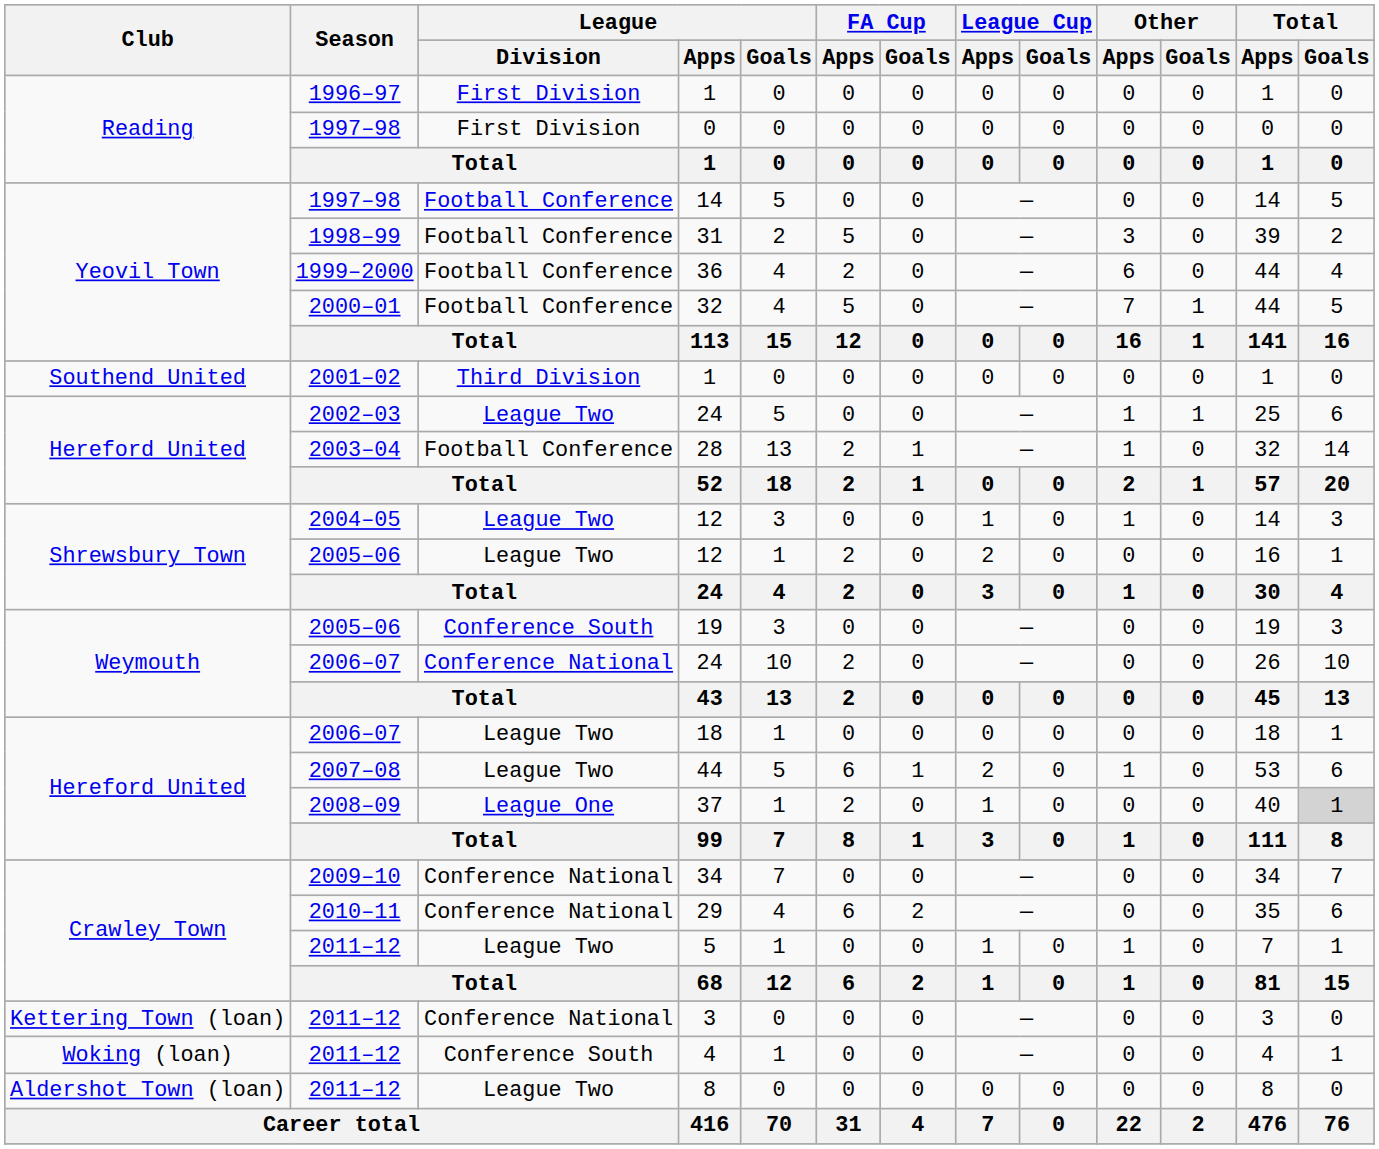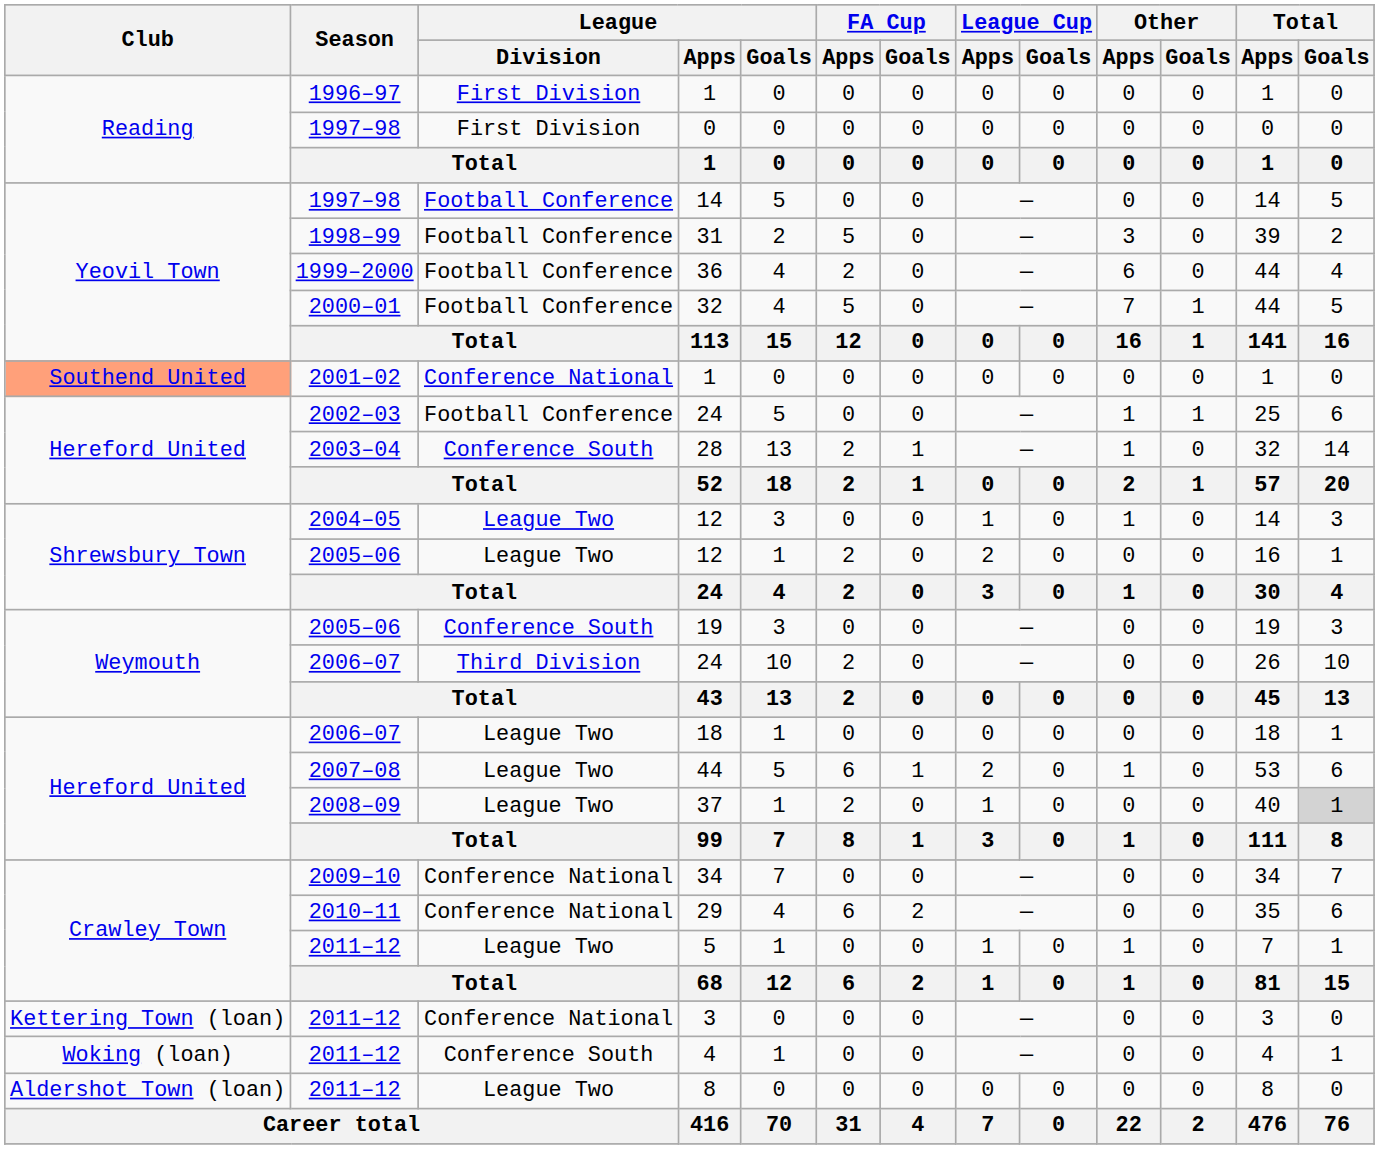2001–02 / 1 | Club: no background -> lightsalmon background
2001–02 / 1 | League / Division: Third Division -> Conference National
2002–03 / 24 | League / Division: League Two -> Football Conference
28 | League / Division: Football Conference -> Conference South
2006–07 / 24 | League / Division: Conference National -> Third Division
37 | League / Division: League One -> League Two
